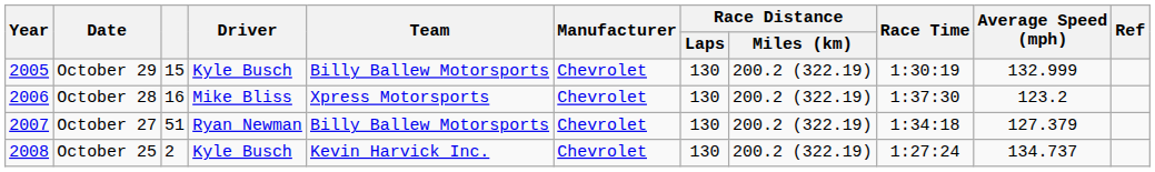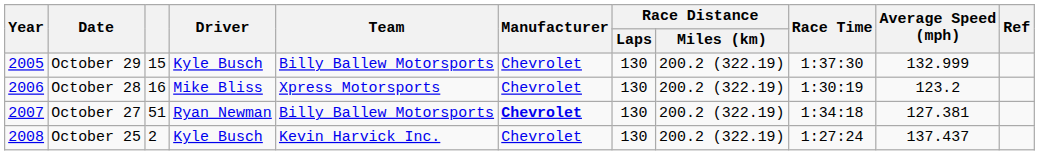October 29 | Race Time: 1:30:19 -> 1:37:30
October 28 | Race Time: 1:37:30 -> 1:30:19
October 27 | Manufacturer: normal -> bold
October 27 | Average Speed (mph): 127.379 -> 127.381
October 25 | Average Speed (mph): 134.737 -> 137.437
